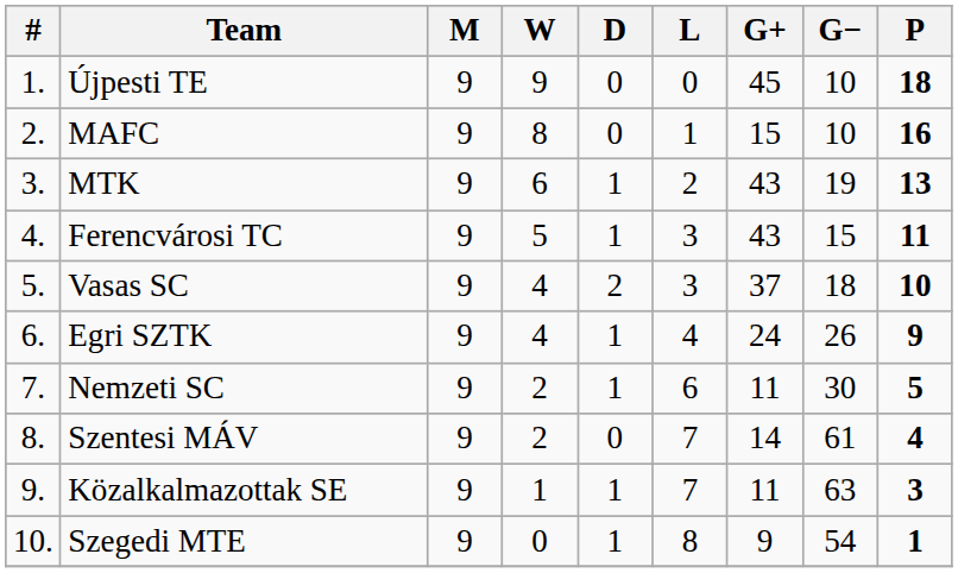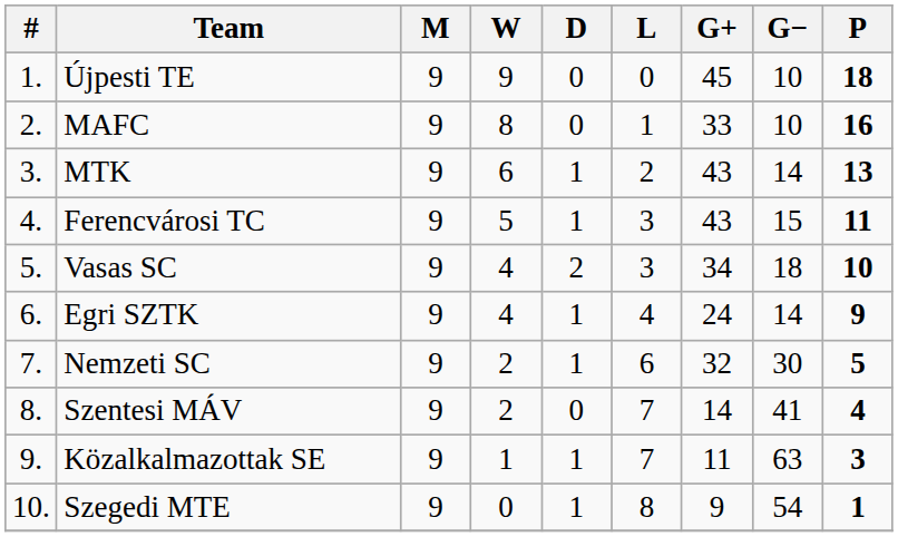MAFC | G+: 15 -> 33
MTK | G−: 19 -> 14
Vasas SC | G+: 37 -> 34
Egri SZTK | G−: 26 -> 14
Nemzeti SC | G+: 11 -> 32
Szentesi MÁV | G−: 61 -> 41
